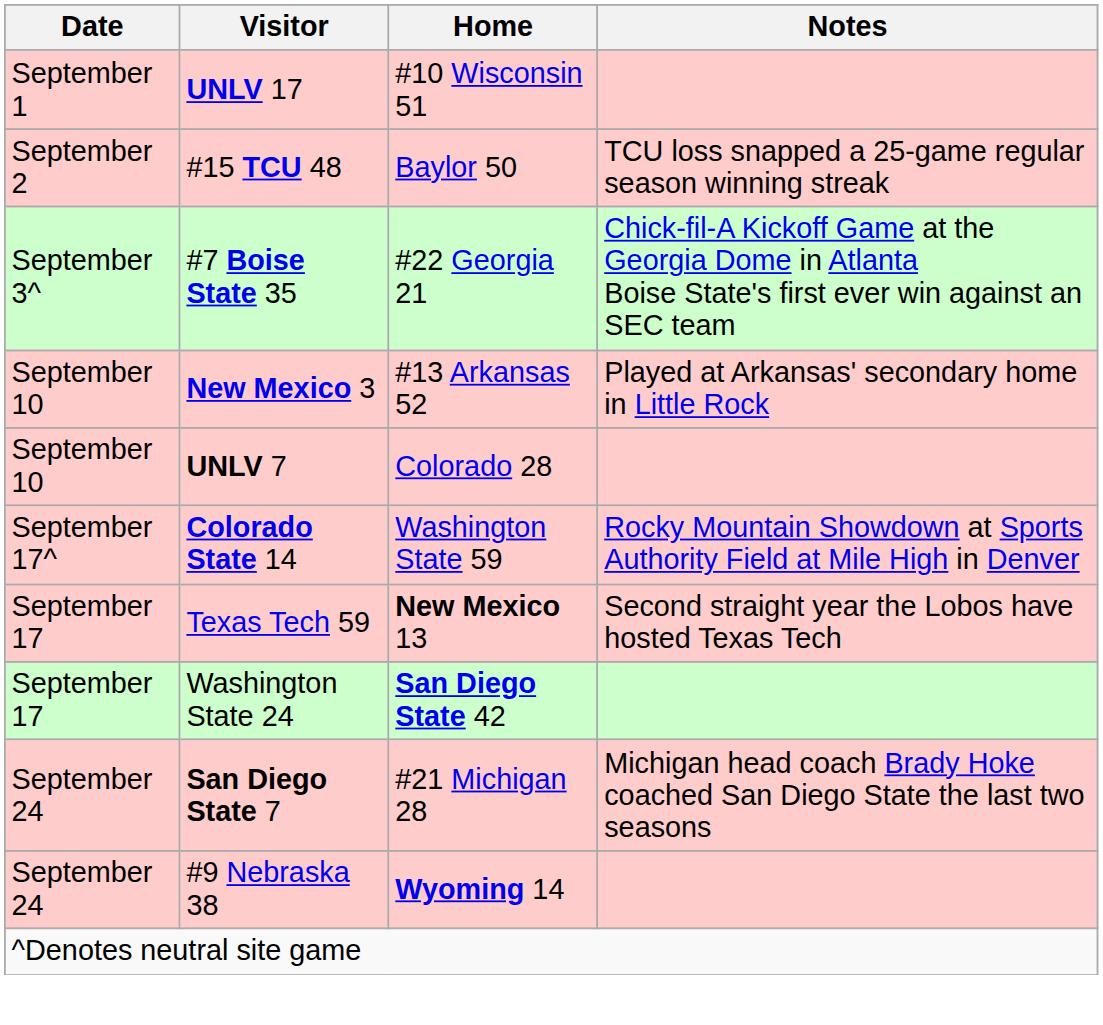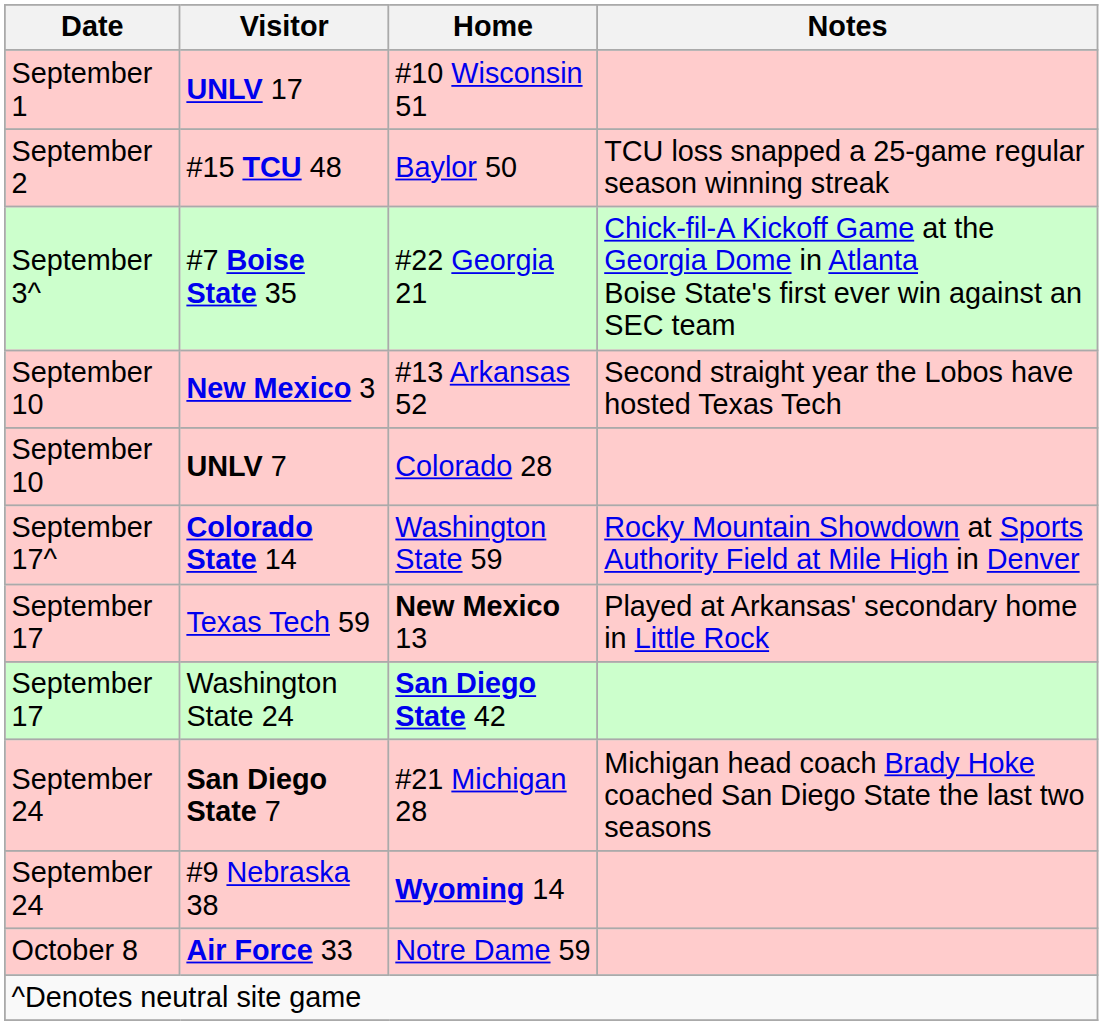New Mexico 3 | Notes: Played at Arkansas' secondary home in Little Rock -> Second straight year the Lobos have hosted Texas Tech
Texas Tech 59 | Notes: Second straight year the Lobos have hosted Texas Tech -> Played at Arkansas' secondary home in Little Rock
+ row: October 8 | Air Force 33 | Notre Dame 59
